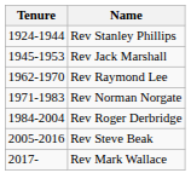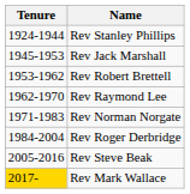+ row: 1953-1962 | Rev Robert Brettell
Rev Mark Wallace | Tenure: no background -> gold background
